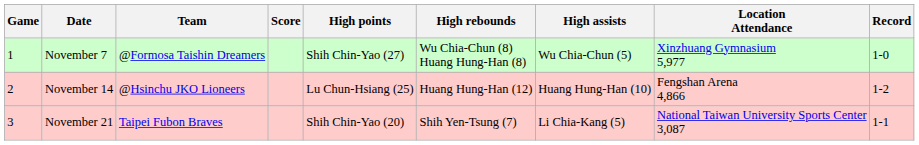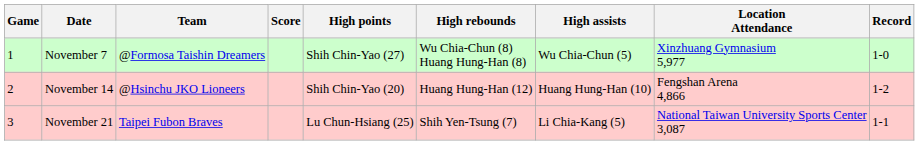November 14 | High points: Lu Chun-Hsiang (25) -> Shih Chin-Yao (20)
November 21 | High points: Shih Chin-Yao (20) -> Lu Chun-Hsiang (25)
